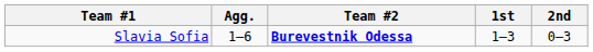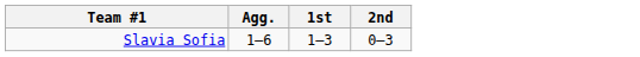- column: Team #2 | Burevestnik Odessa
